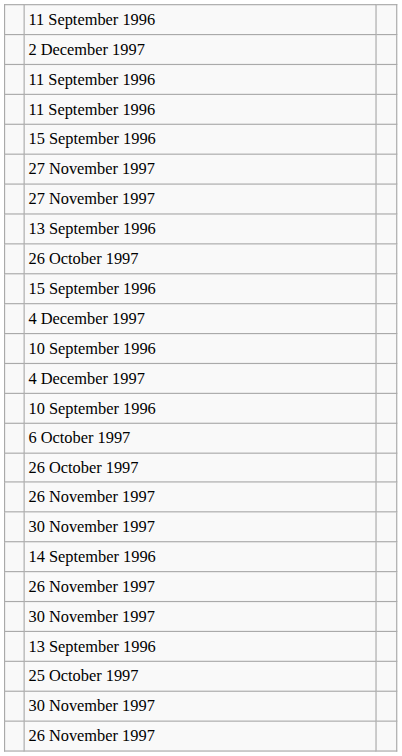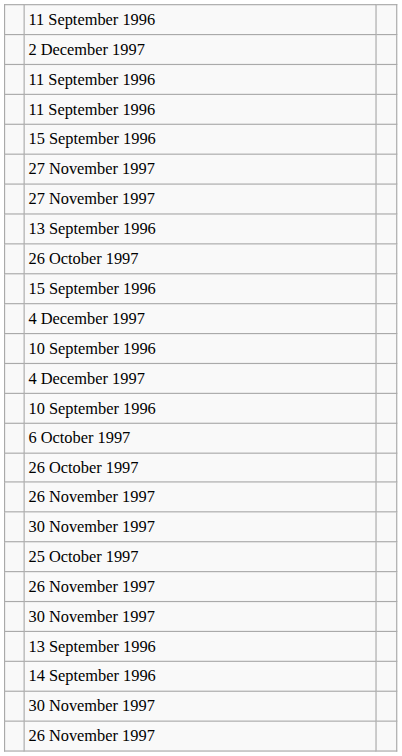rows swapped: 25 October 1997 <-> 14 September 1996
